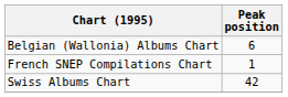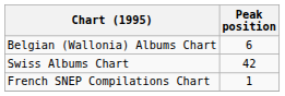rows swapped: French SNEP Compilations Chart <-> Swiss Albums Chart
